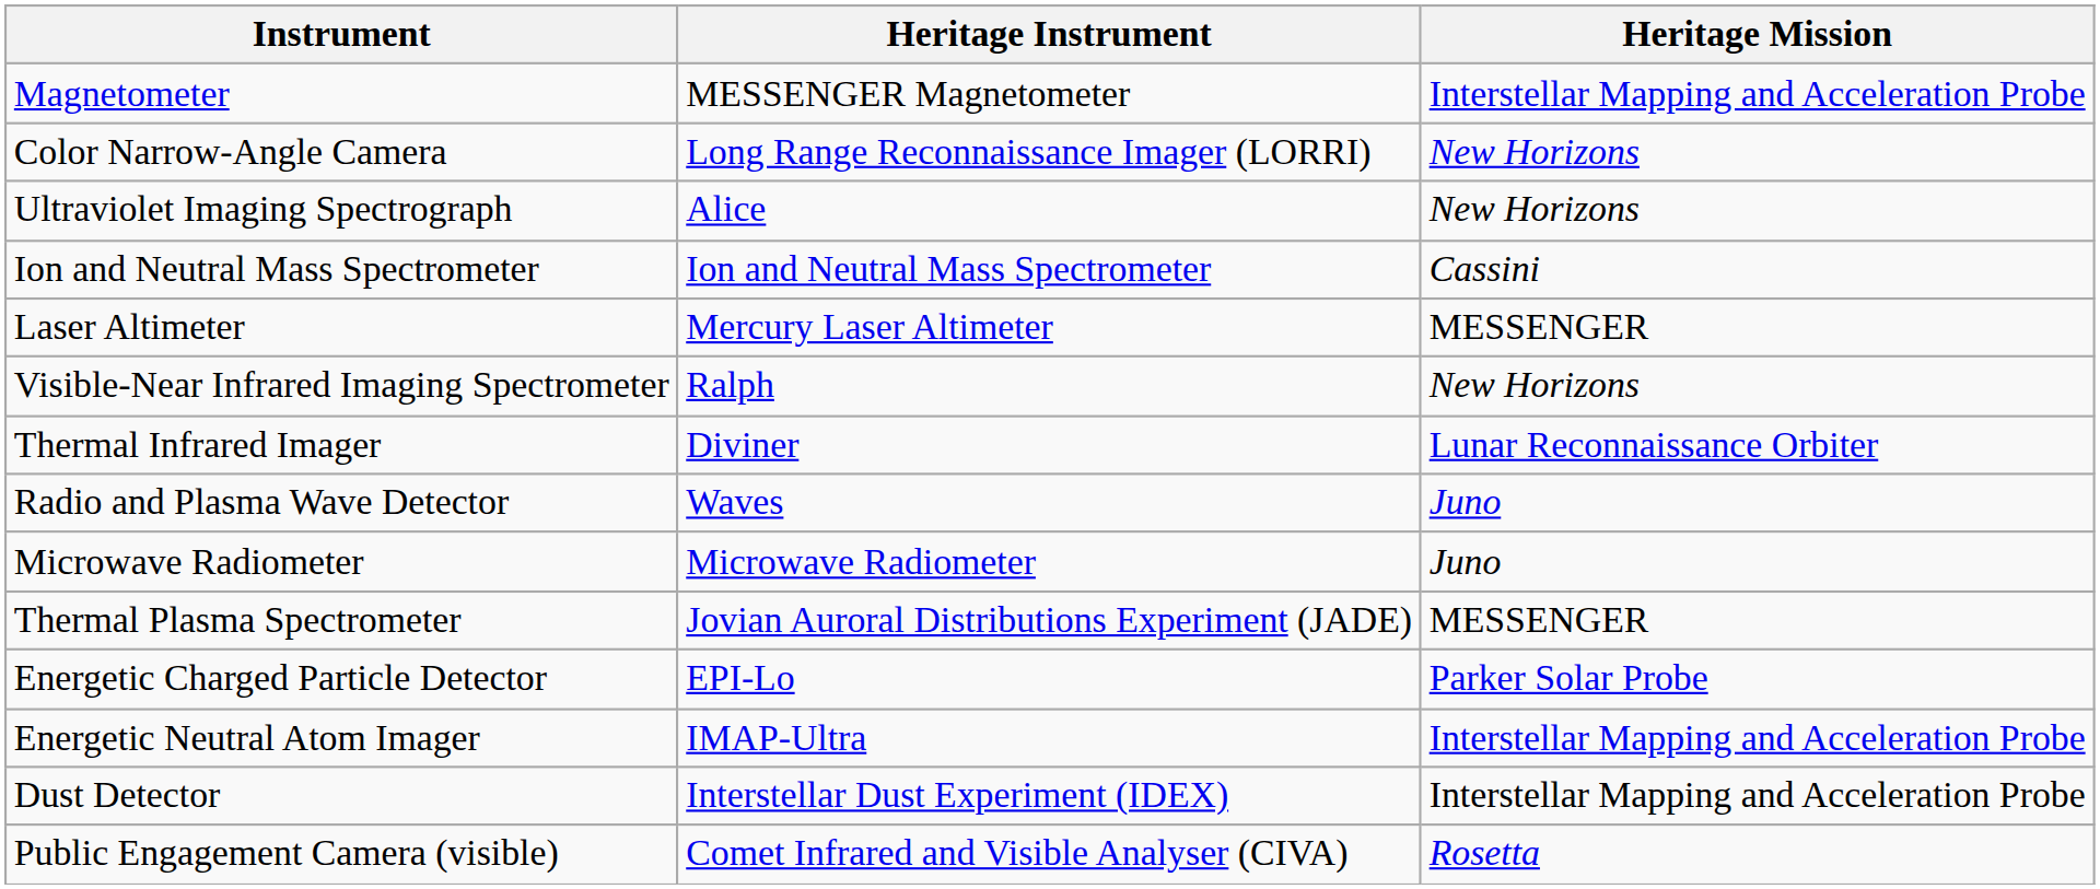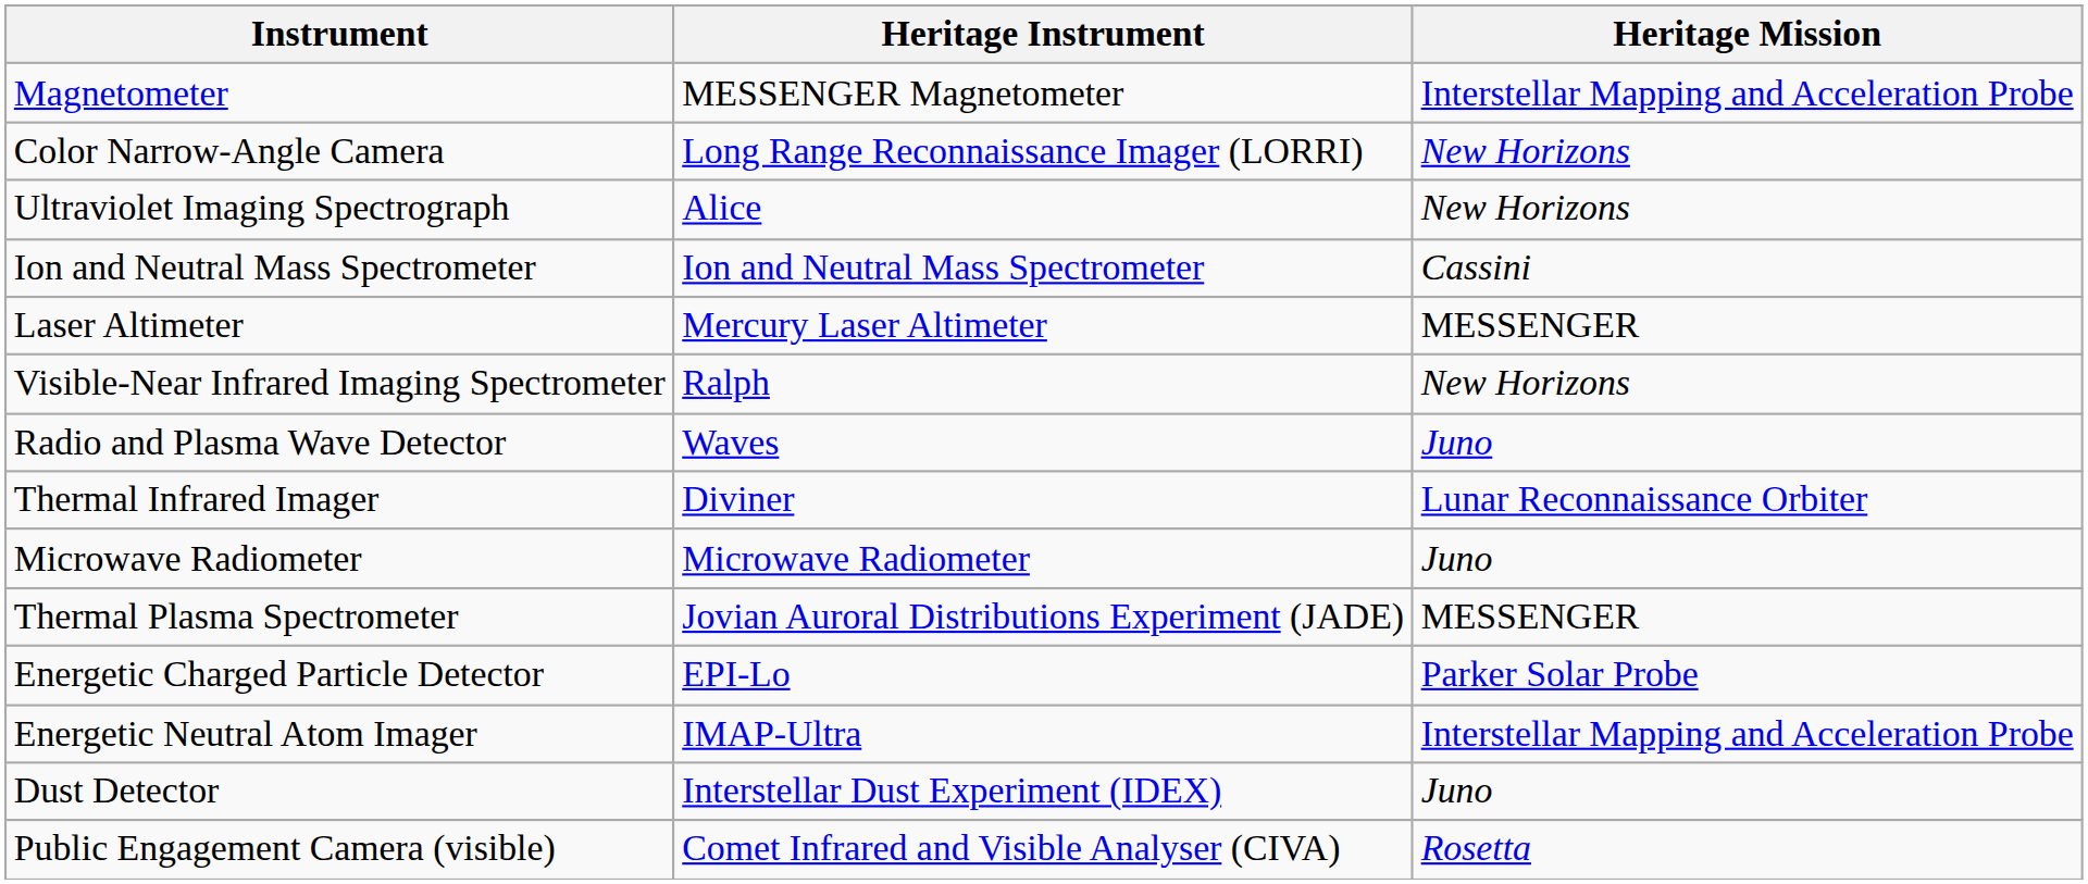rows swapped: Radio and Plasma Wave Detector <-> Thermal Infrared Imager
Dust Detector | Heritage Mission: Interstellar Mapping and Acceleration Probe -> Juno
